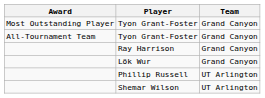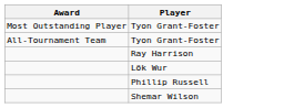- column: Team | Grand Canyon | Grand Canyon | Grand Canyon | Grand Canyon | UT Arlington | UT Arlington
